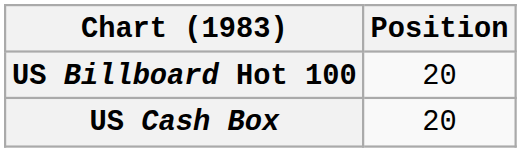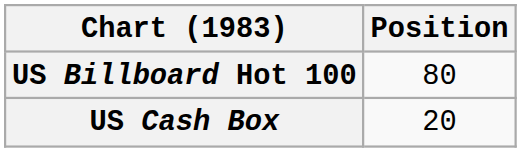US Billboard Hot 100 | Position: 20 -> 80
